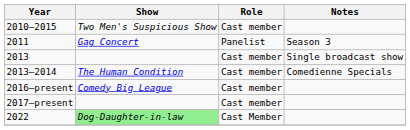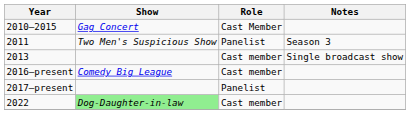2010–2015 | Show: Two Men's Suspicious Show -> Gag Concert
2010–2015 | Role: Cast member -> Cast Member
2011 | Show: Gag Concert -> Two Men's Suspicious Show
- row: 2013–2014 | The Human Condition | Cast member | Comedienne Specials
2017–present | Role: Cast member -> Panelist
2022 | Role: Cast Member -> Cast member
